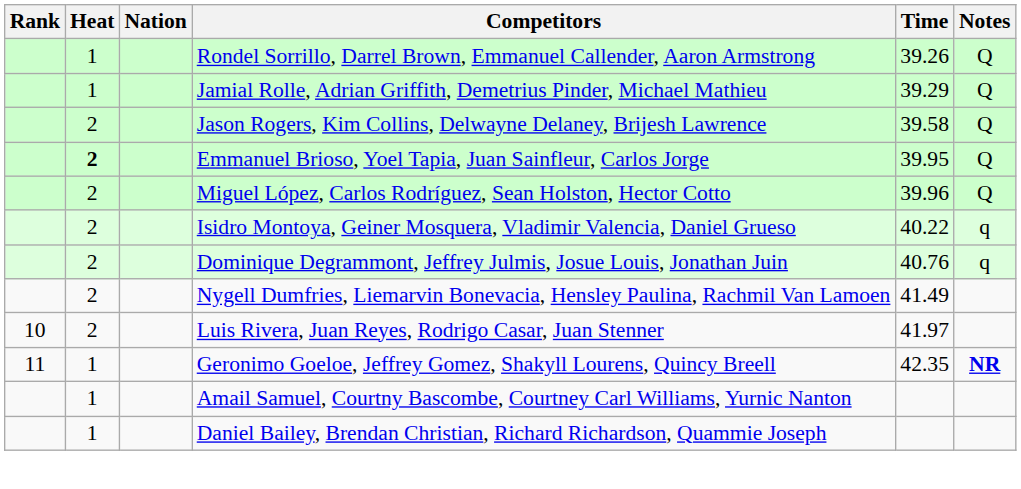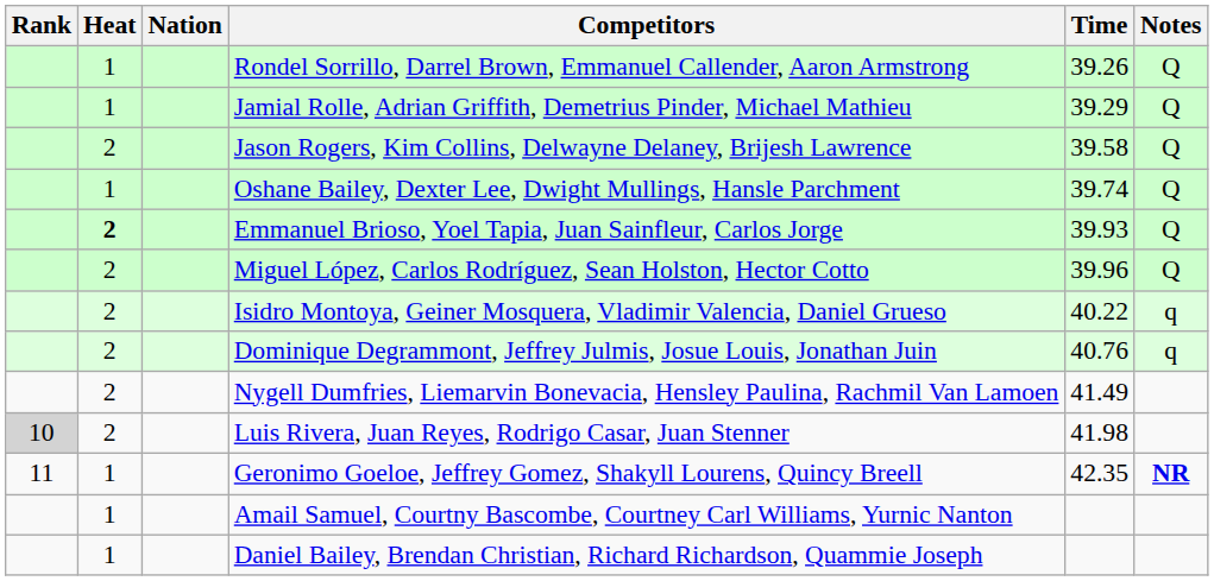+ row: 1 | Oshane Bailey, Dexter Lee, Dwight Mullings, Hansle Parchment | 39.74 | Q
Emmanuel Brioso, Yoel Tapia, Juan Sainfleur, Carlos Jorge | Time: 39.95 -> 39.93
Luis Rivera, Juan Reyes, Rodrigo Casar, Juan Stenner | Rank: no background -> lightgrey background
Luis Rivera, Juan Reyes, Rodrigo Casar, Juan Stenner | Time: 41.97 -> 41.98
